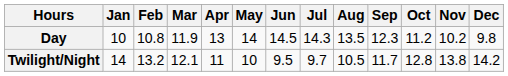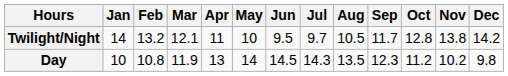rows swapped: Day <-> Twilight/Night
